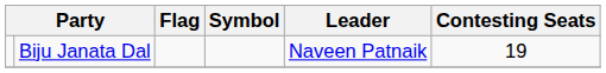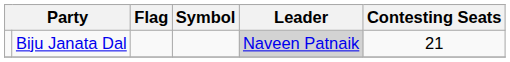Biju Janata Dal | Leader: no background -> lightgrey background
Biju Janata Dal | Contesting Seats: 19 -> 21
